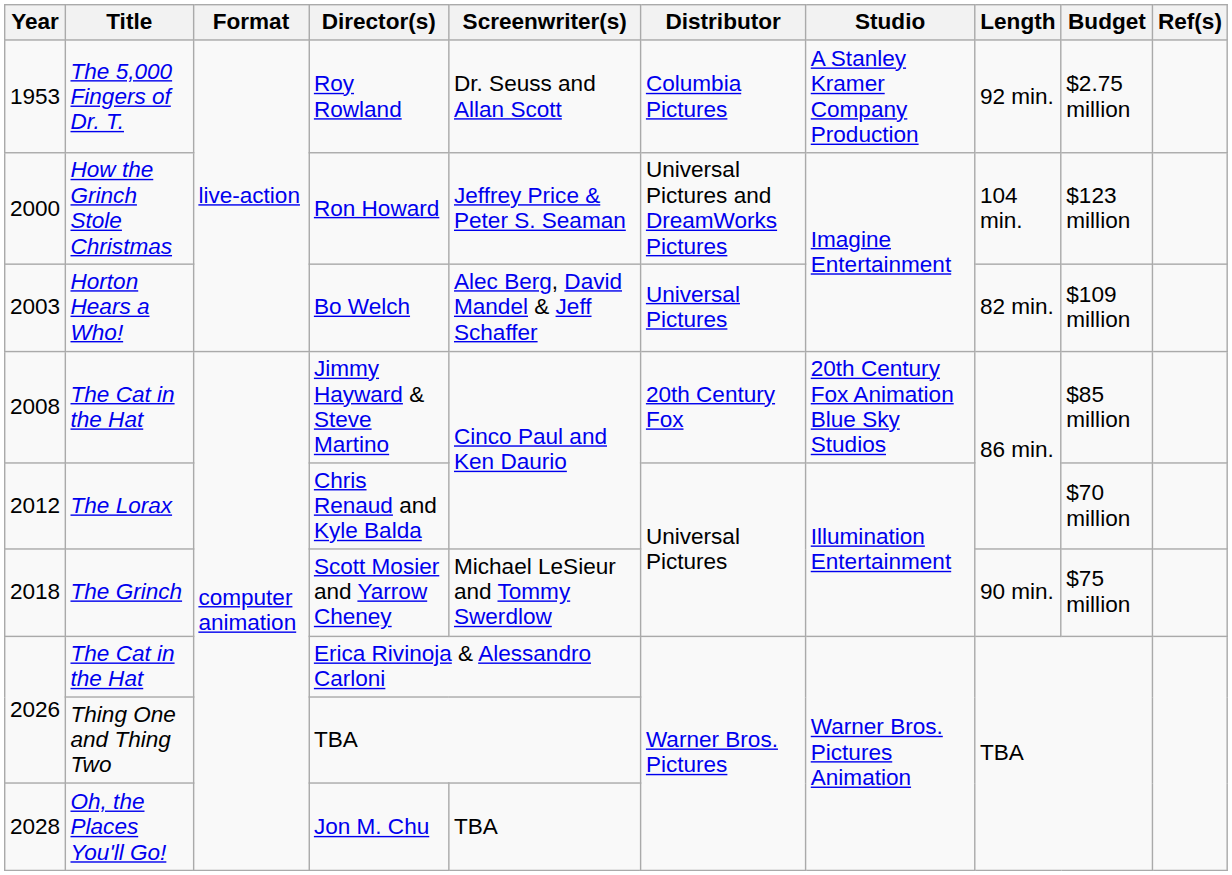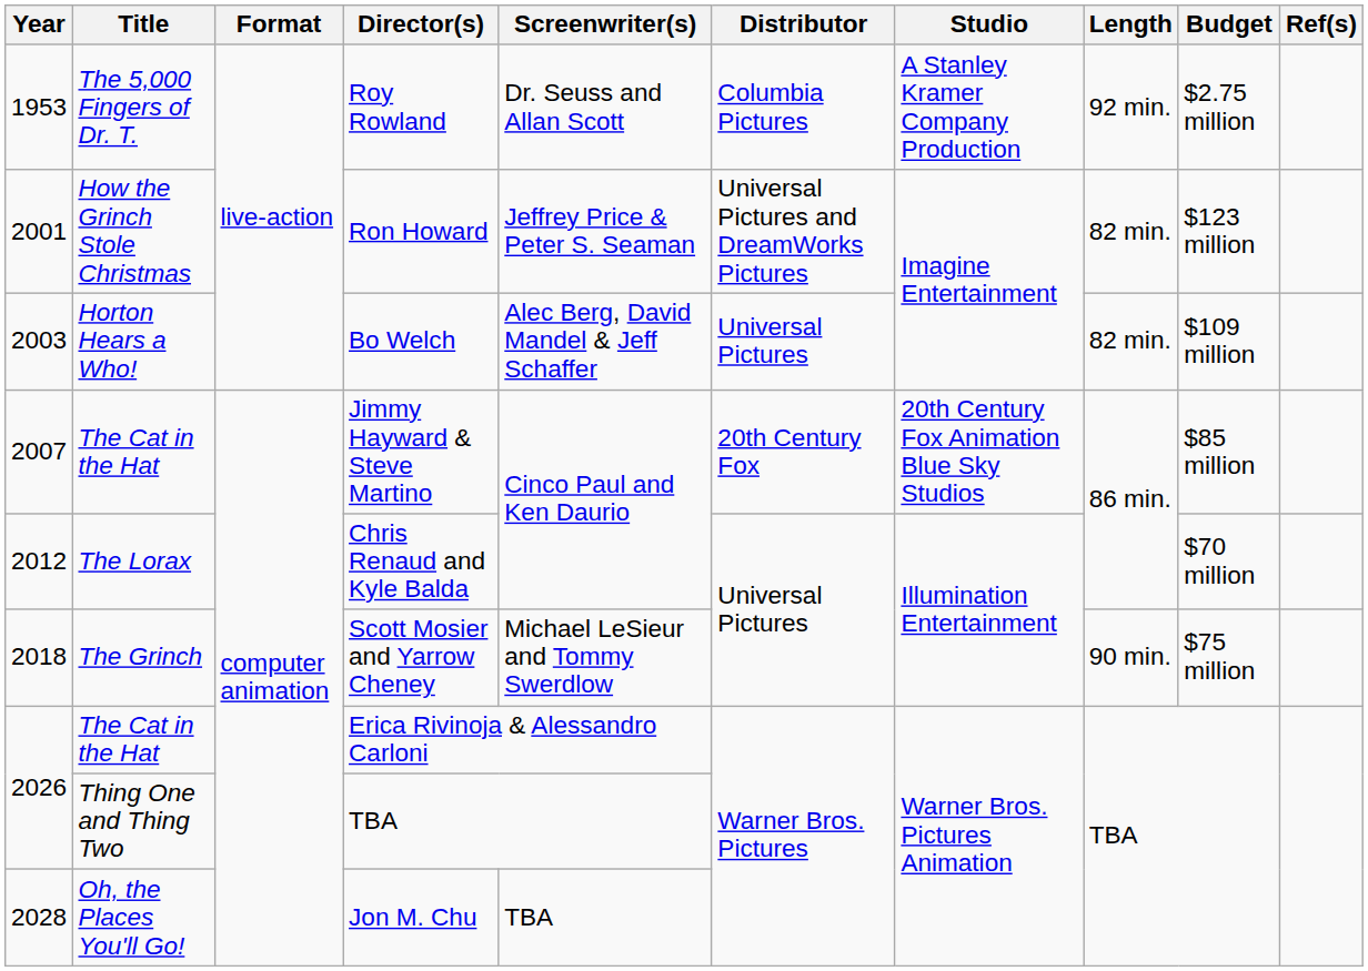Ron Howard | Year: 2000 -> 2001
Ron Howard | Length: 104 min. -> 82 min.
Jimmy Hayward & Steve Martino | Year: 2008 -> 2007
